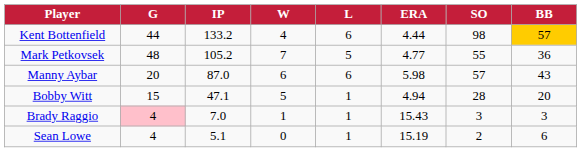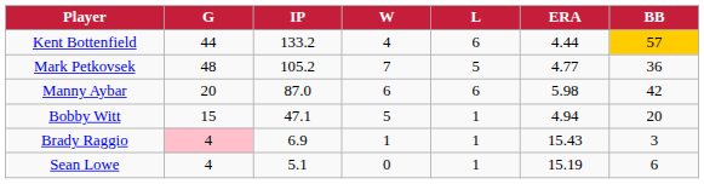- column: SO | 98 | 55 | 57 | 28 | 3 | 2
Manny Aybar | BB: 43 -> 42
Brady Raggio | IP: 7.0 -> 6.9
